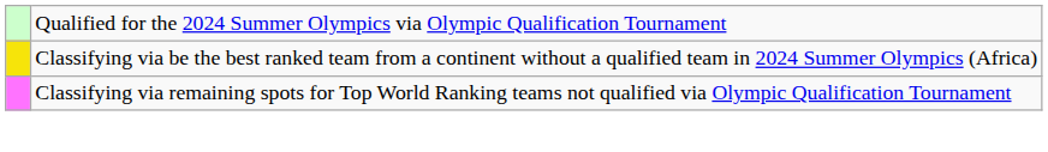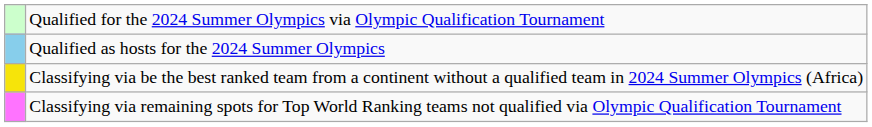+ row: Qualified as hosts for the 2024 Summer Olympics
